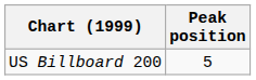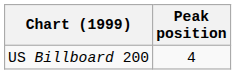US Billboard 200 | Peak position: 5 -> 4
